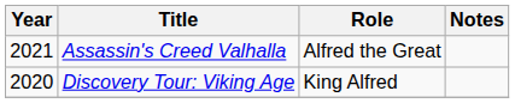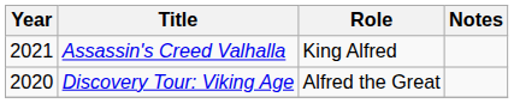Assassin's Creed Valhalla | Role: Alfred the Great -> King Alfred
Discovery Tour: Viking Age | Role: King Alfred -> Alfred the Great
